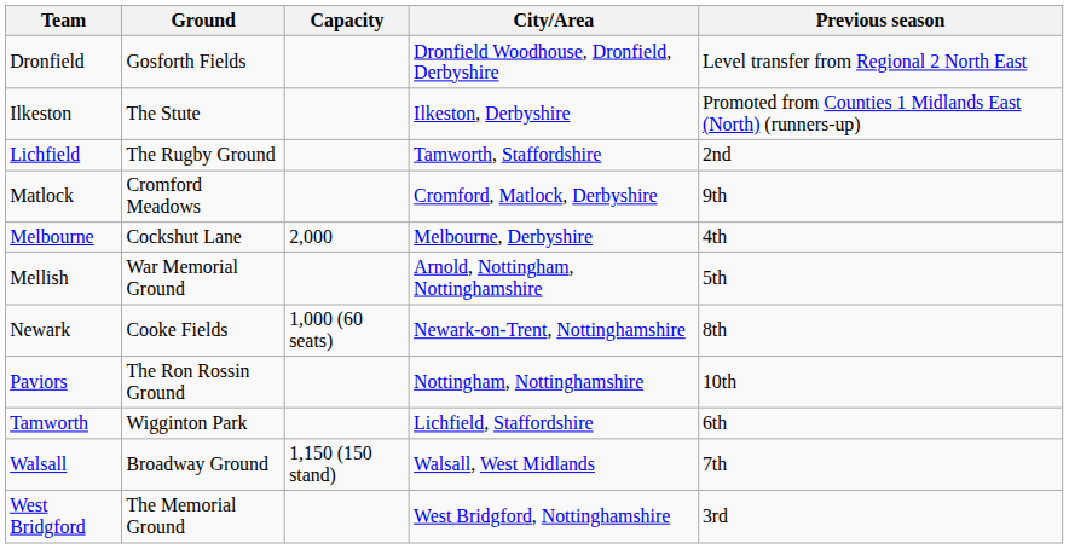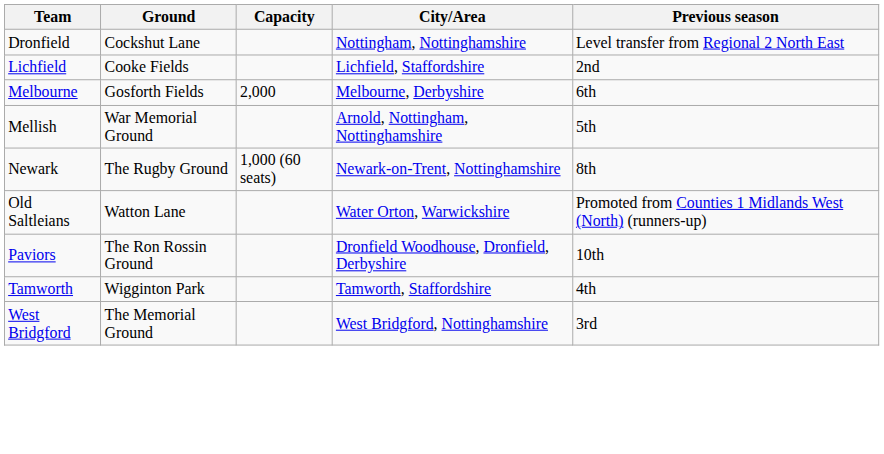Dronfield | Ground: Gosforth Fields -> Cockshut Lane
Dronfield | City/Area: Dronfield Woodhouse, Dronfield, Derbyshire -> Nottingham, Nottinghamshire
- row: Ilkeston | The Stute | Ilkeston, Derbyshire | Promoted from Counties 1 Midlands East (North) (runners-up)
Lichfield | Ground: The Rugby Ground -> Cooke Fields
Lichfield | City/Area: Tamworth, Staffordshire -> Lichfield, Staffordshire
- row: Matlock | Cromford Meadows | Cromford, Matlock, Derbyshire | 9th
Melbourne | Ground: Cockshut Lane -> Gosforth Fields
Melbourne | Previous season: 4th -> 6th
Newark | Ground: Cooke Fields -> The Rugby Ground
+ row: Old Saltleians | Watton Lane | Water Orton, Warwickshire | Promoted from Counties 1 Midlands West (North) (runners-up)
Paviors | City/Area: Nottingham, Nottinghamshire -> Dronfield Woodhouse, Dronfield, Derbyshire
Tamworth | City/Area: Lichfield, Staffordshire -> Tamworth, Staffordshire
Tamworth | Previous season: 6th -> 4th
- row: Walsall | Broadway Ground | 1,150 (150 stand) | Walsall, West Midlands | 7th
